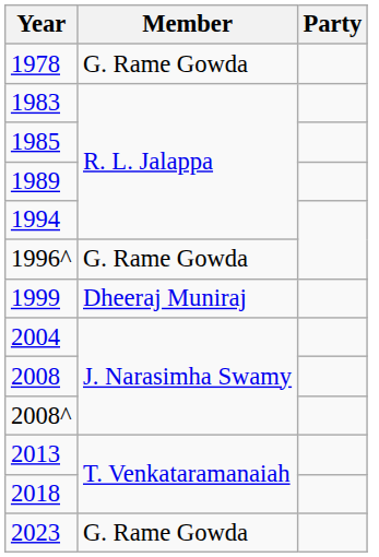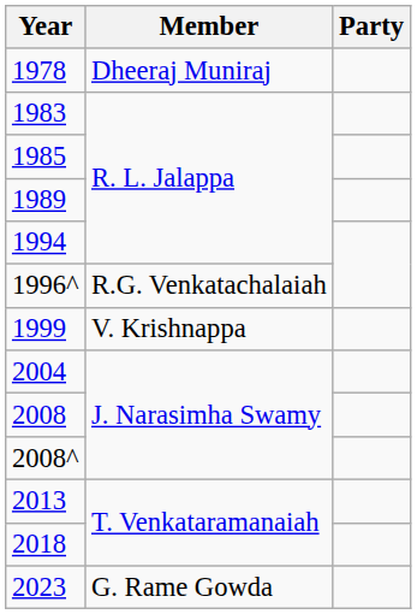1978 | Member: G. Rame Gowda -> Dheeraj Muniraj
1996^ | Member: G. Rame Gowda -> R.G. Venkatachalaiah
1999 | Member: Dheeraj Muniraj -> V. Krishnappa
